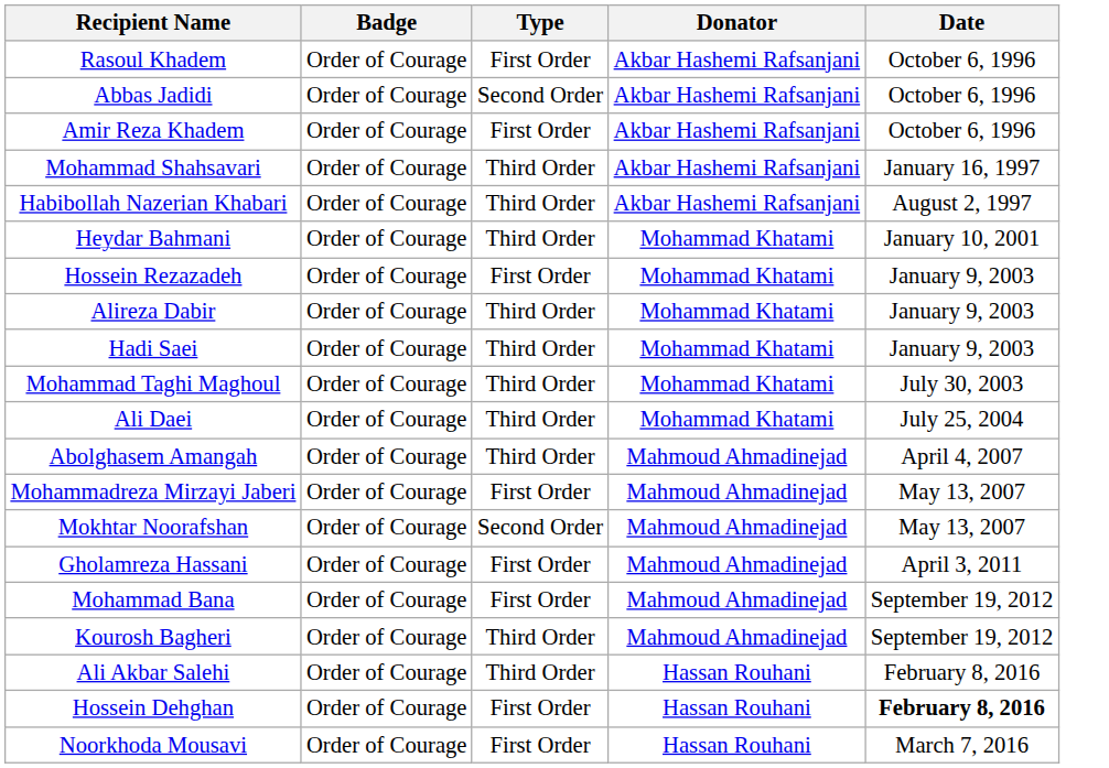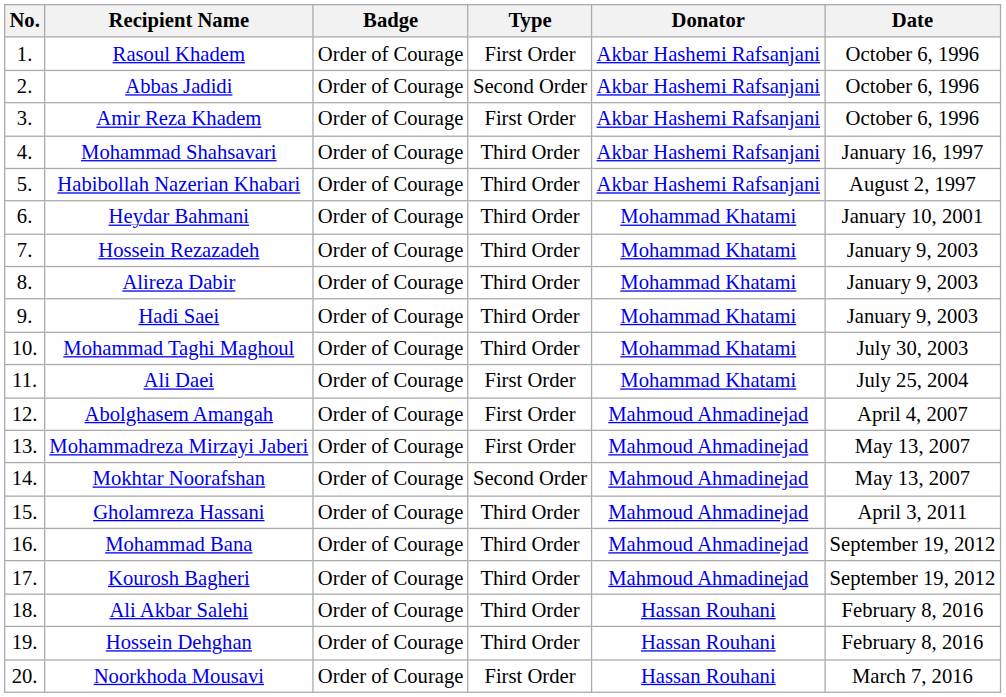+ column: No. | 1. | 2. | 3. | 4. | 5. | 6. | 7. | 8. | 9. | 10. | 11. | 12. | 13. | 14. | 15. | 16. | 17. | 18. | 19. | 20.
Hossein Rezazadeh | Type: First Order -> Third Order
Ali Daei | Type: Third Order -> First Order
Abolghasem Amangah | Type: Third Order -> First Order
Gholamreza Hassani | Type: First Order -> Third Order
Mohammad Bana | Type: First Order -> Third Order
Hossein Dehghan | Type: First Order -> Third Order
Hossein Dehghan | Date: bold -> normal
